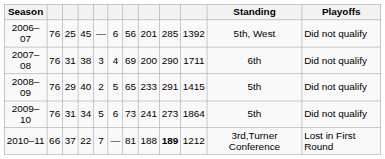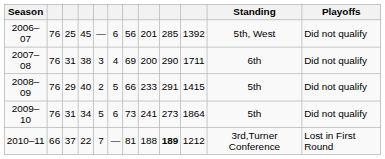2008–09 | column 7: 65 -> 66
